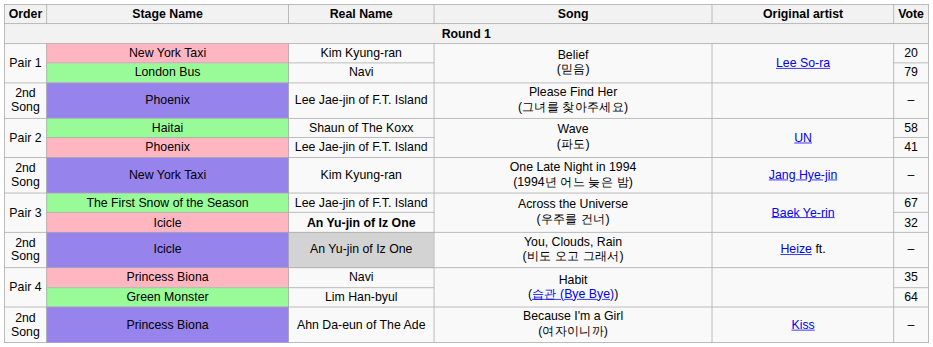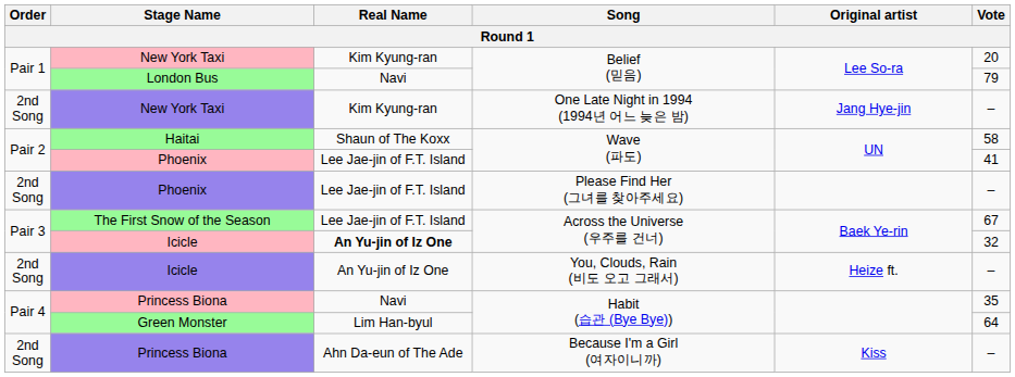rows swapped: New York Taxi / One Late Night in 1994 (1994년 어느 늦은 밤) <-> Phoenix / Please Find Her (그녀를 찾아주세요)
Icicle / You, Clouds, Rain (비도 오고 그래서) | Real Name: lightgrey background -> no background
